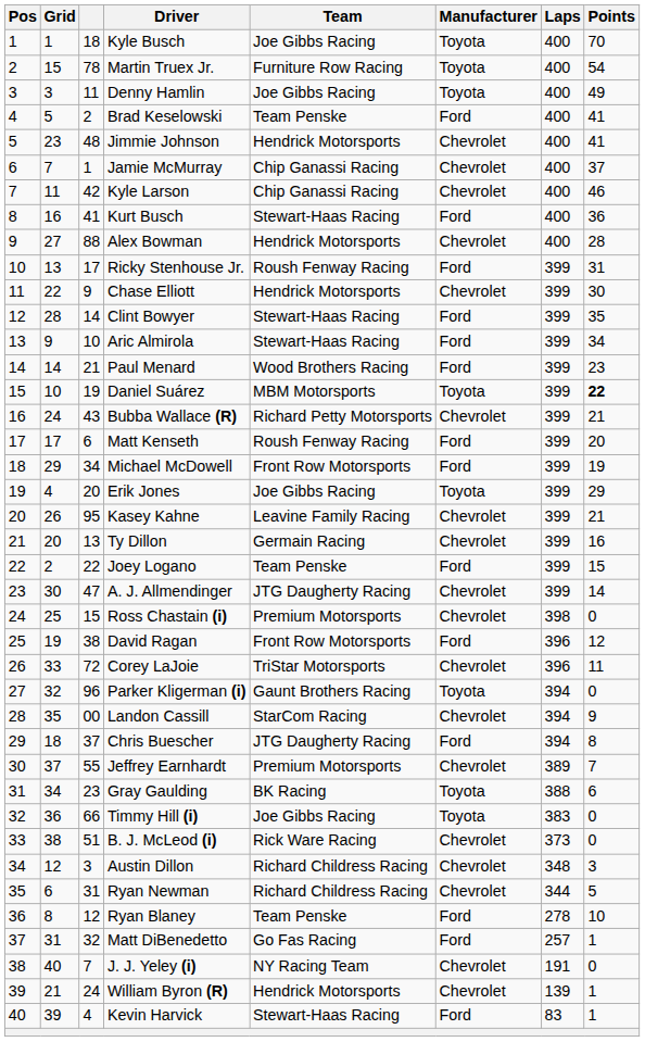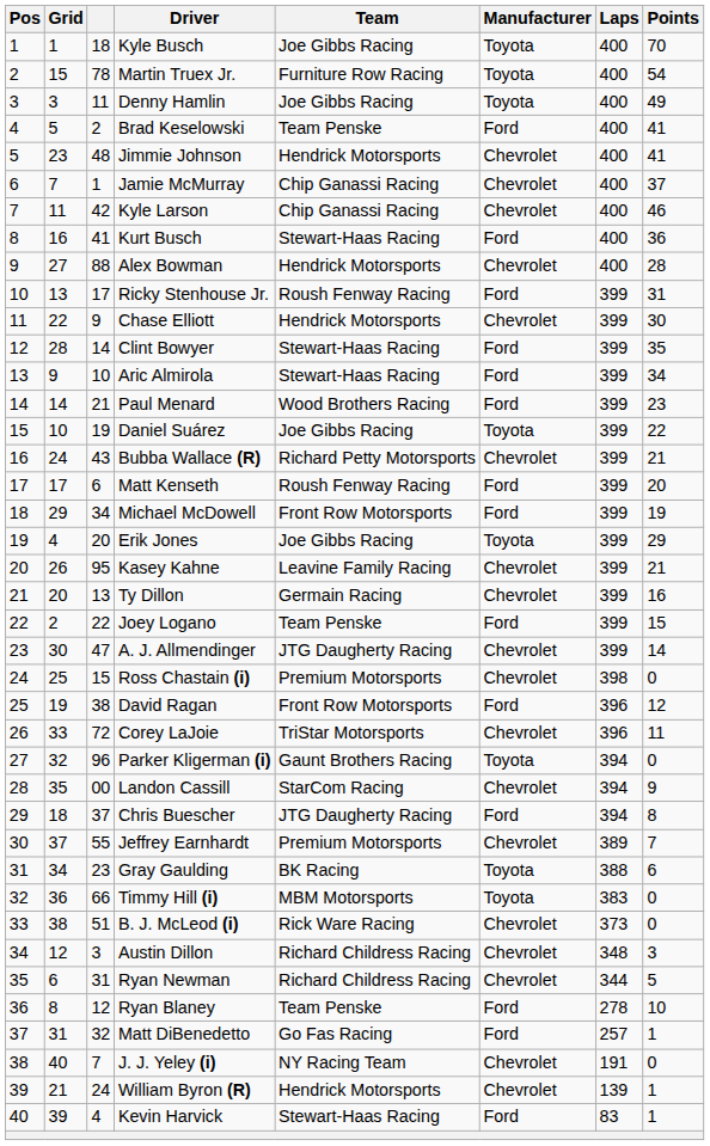Daniel Suárez | Team: MBM Motorsports -> Joe Gibbs Racing
Daniel Suárez | Points: bold -> normal
Timmy Hill (i) | Team: Joe Gibbs Racing -> MBM Motorsports
